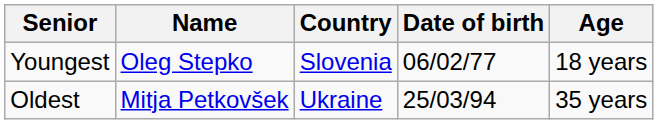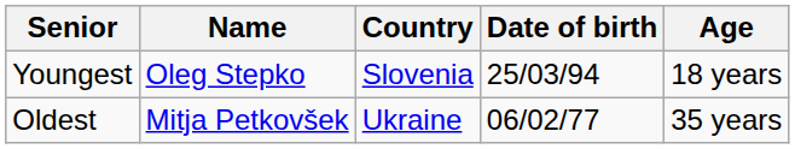Youngest | Date of birth: 06/02/77 -> 25/03/94
Oldest | Date of birth: 25/03/94 -> 06/02/77
